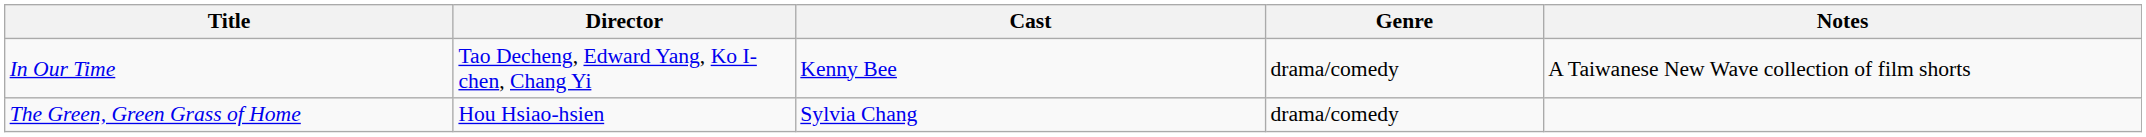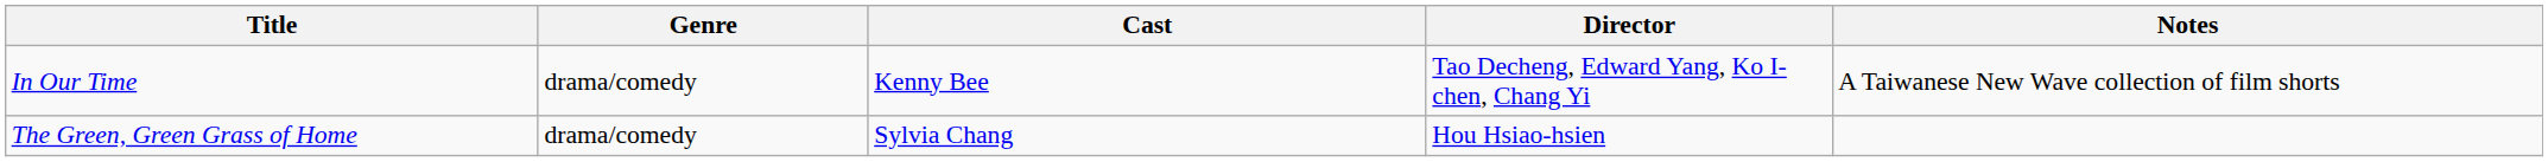columns swapped: Director <-> Genre
